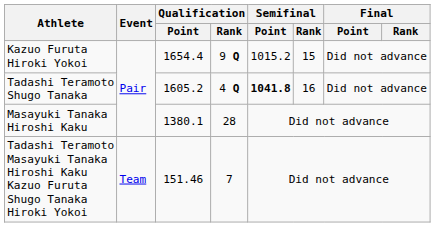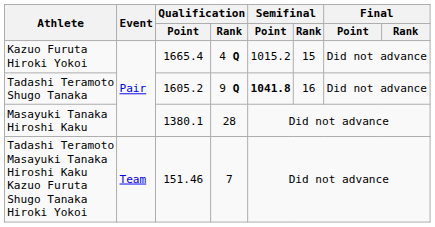Kazuo Furuta Hiroki Yokoi | Qualification / Point: 1654.4 -> 1665.4
Kazuo Furuta Hiroki Yokoi | Qualification / Rank: 9 Q -> 4 Q
Tadashi Teramoto Shugo Tanaka | Qualification / Rank: 4 Q -> 9 Q
